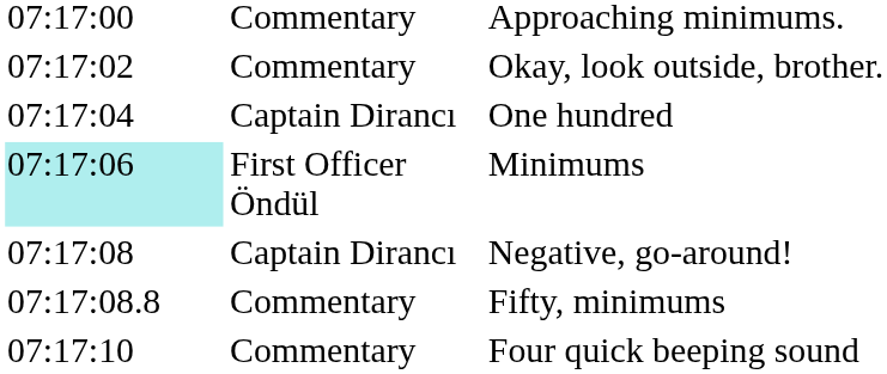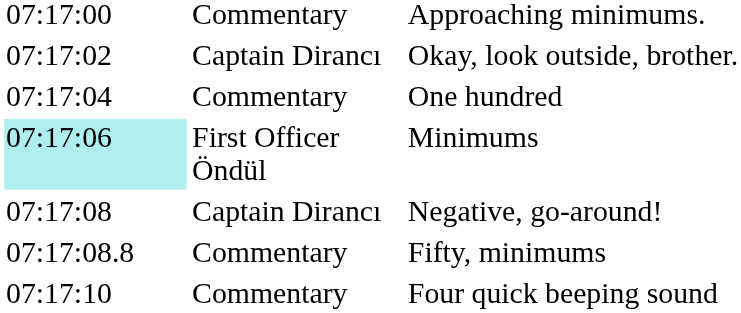Okay, look outside, brother. | column 2: Commentary -> Captain Dirancı
One hundred | column 2: Captain Dirancı -> Commentary
